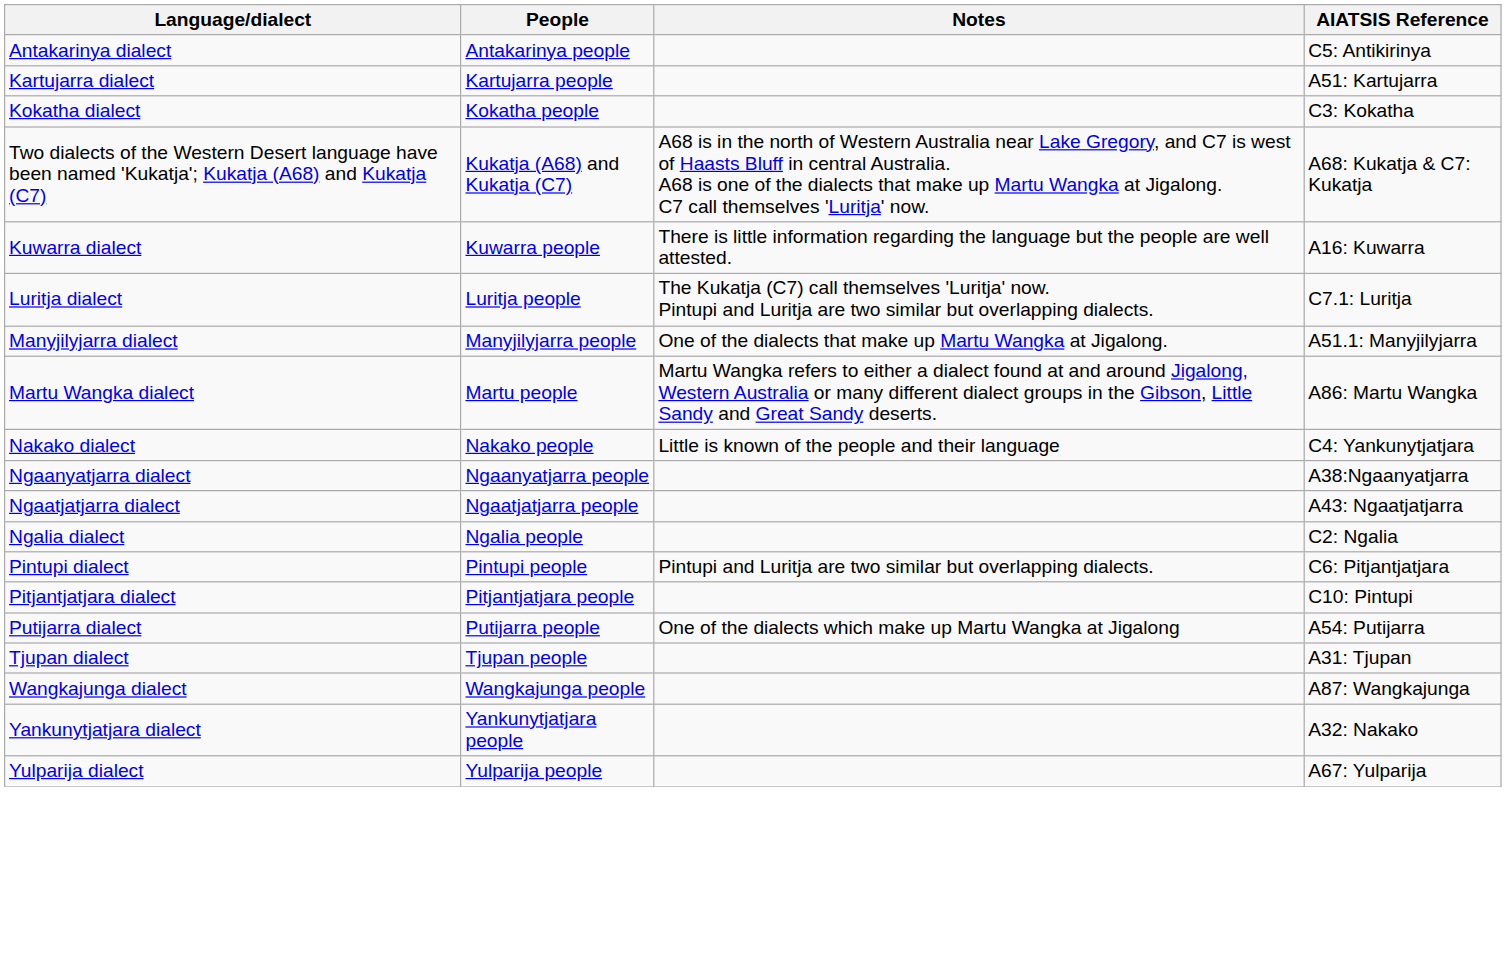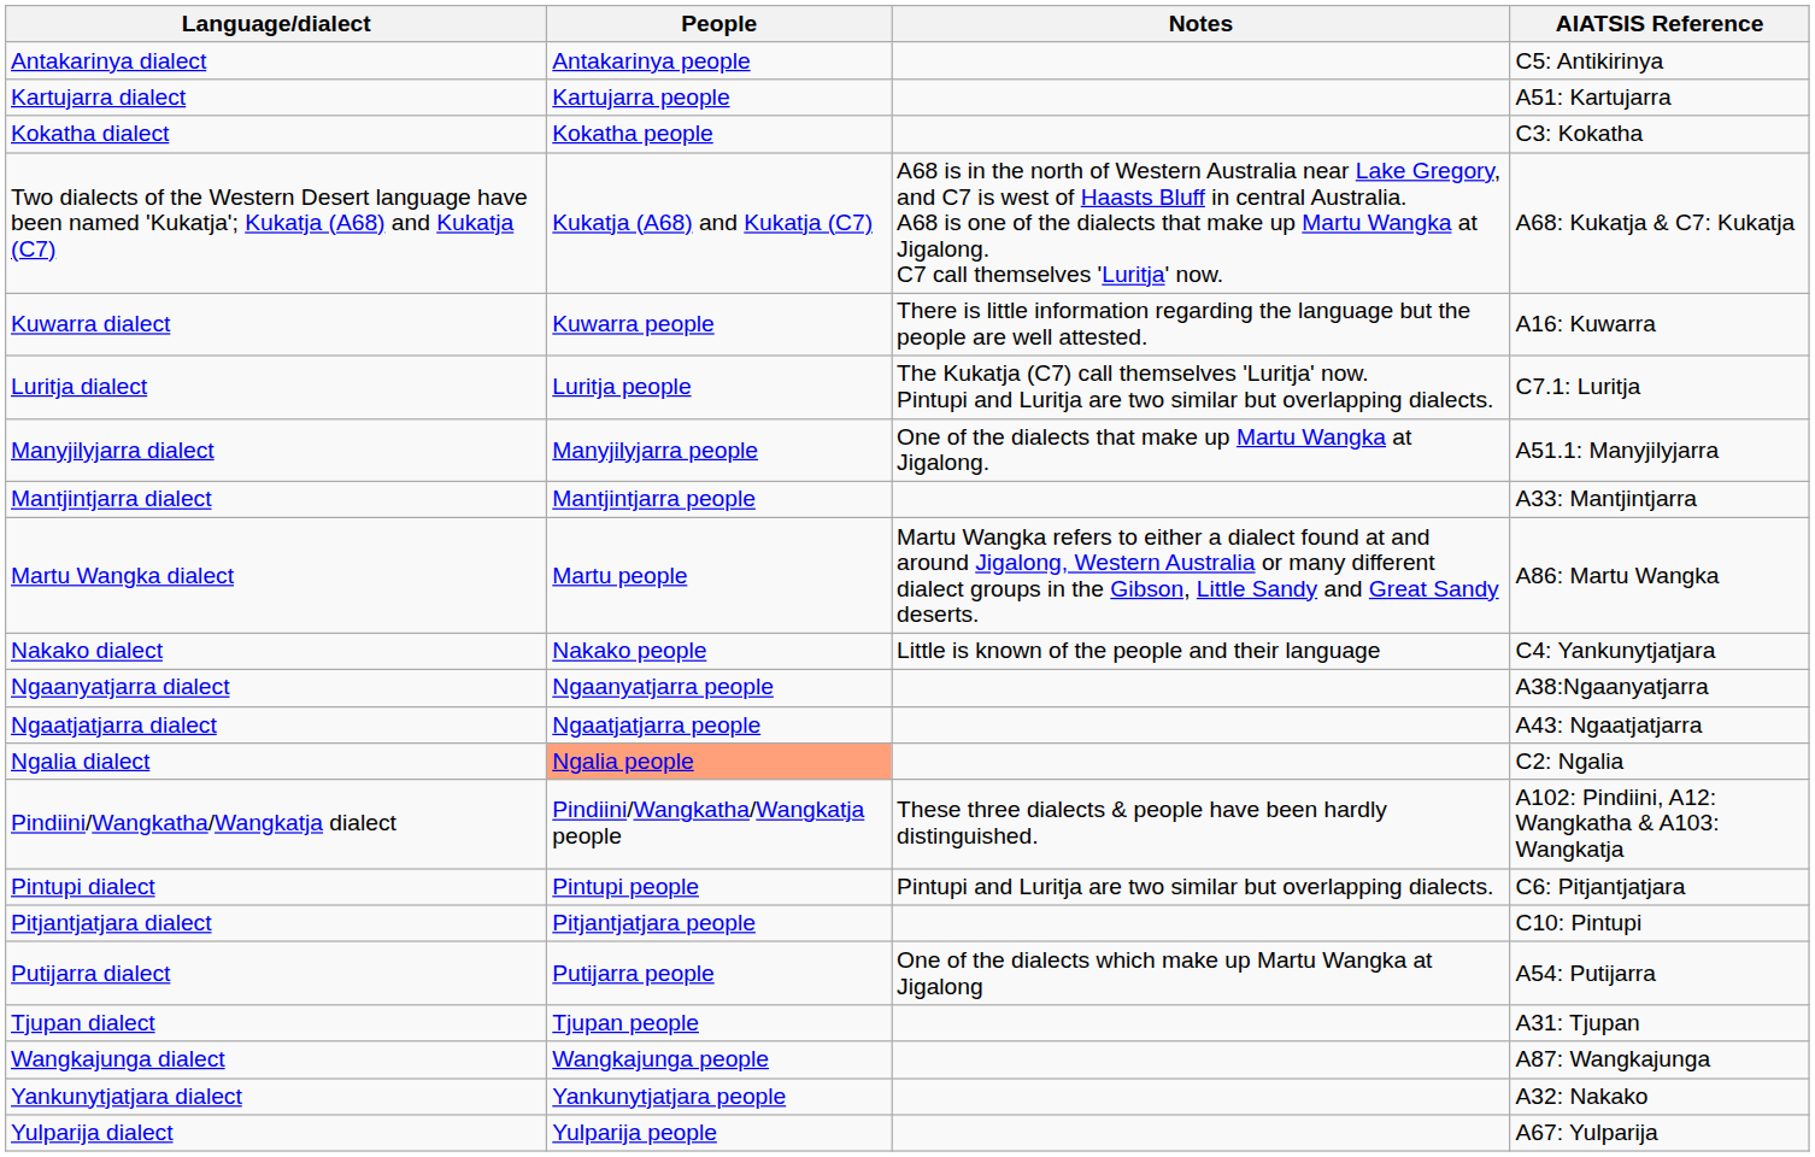+ row: Mantjintjarra dialect | Mantjintjarra people | A33: Mantjintjarra
Ngalia dialect | People: no background -> lightsalmon background
+ row: Pindiini/Wangkatha/Wangkatja dialect | Pindiini/Wangkatha/Wangkatja people | These three dialects & people have been hardly distinguished. | A102: Pindiini, A12: Wangkatha & A103: Wangkatja
